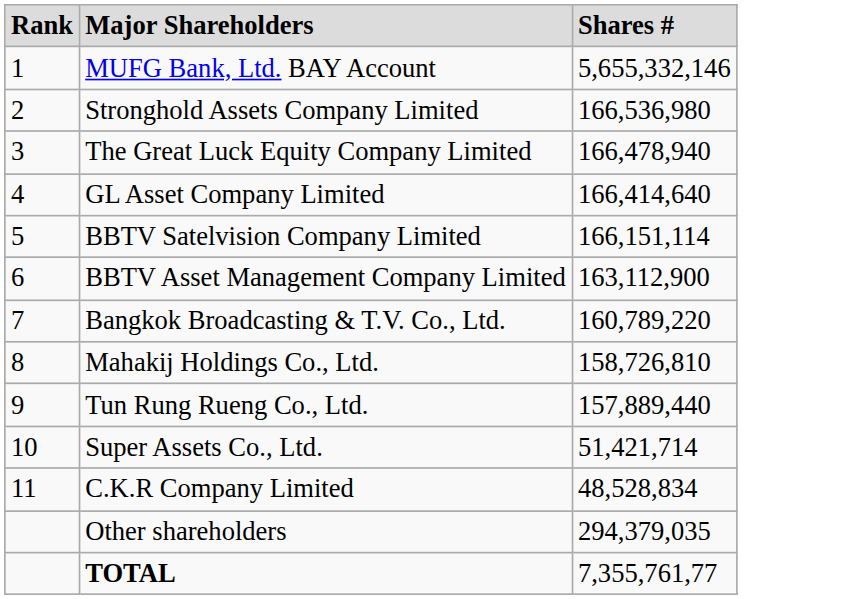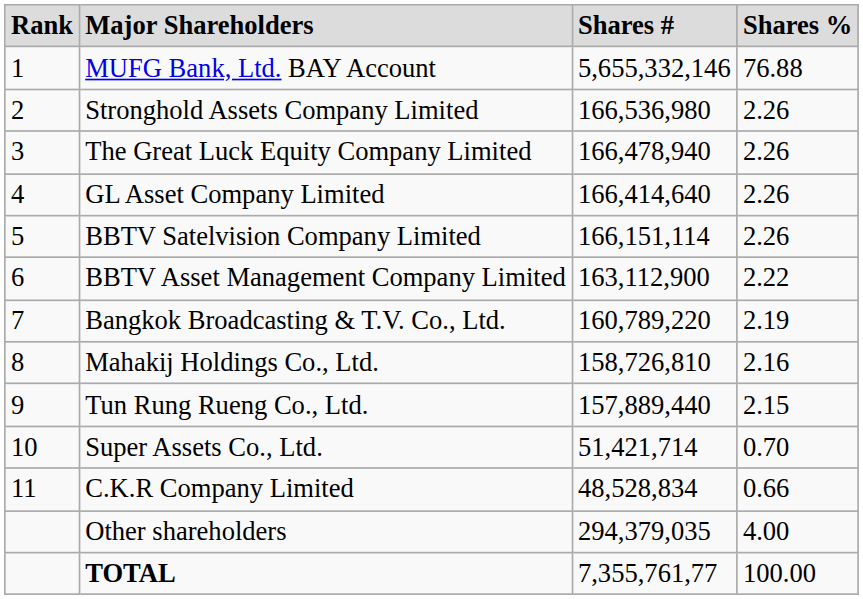+ column: Shares % | 76.88 | 2.26 | 2.26 | 2.26 | 2.26 | 2.22 | 2.19 | 2.16 | 2.15 | 0.70 | 0.66 | 4.00 | 100.00
